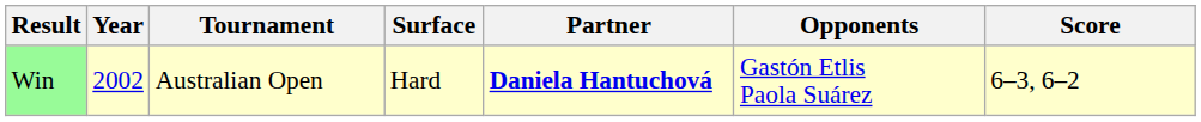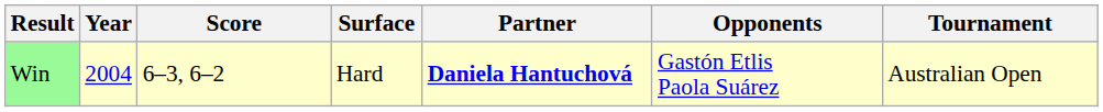columns swapped: Tournament <-> Score
Win | Year: 2002 -> 2004
